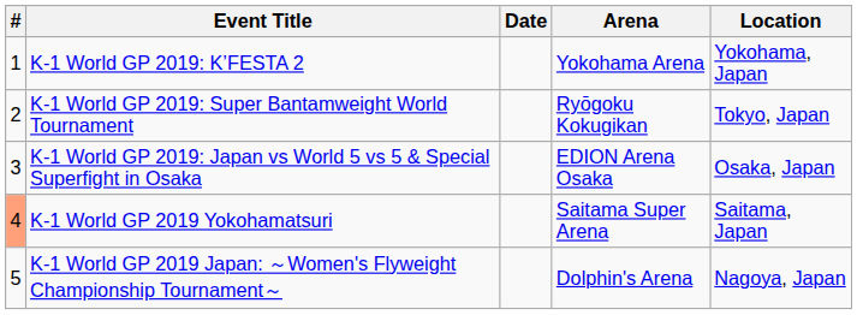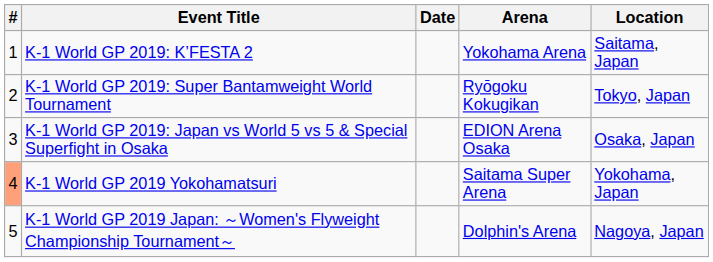K-1 World GP 2019: K’FESTA 2 | Location: Yokohama, Japan -> Saitama, Japan
K-1 World GP 2019 Yokohamatsuri | Location: Saitama, Japan -> Yokohama, Japan
